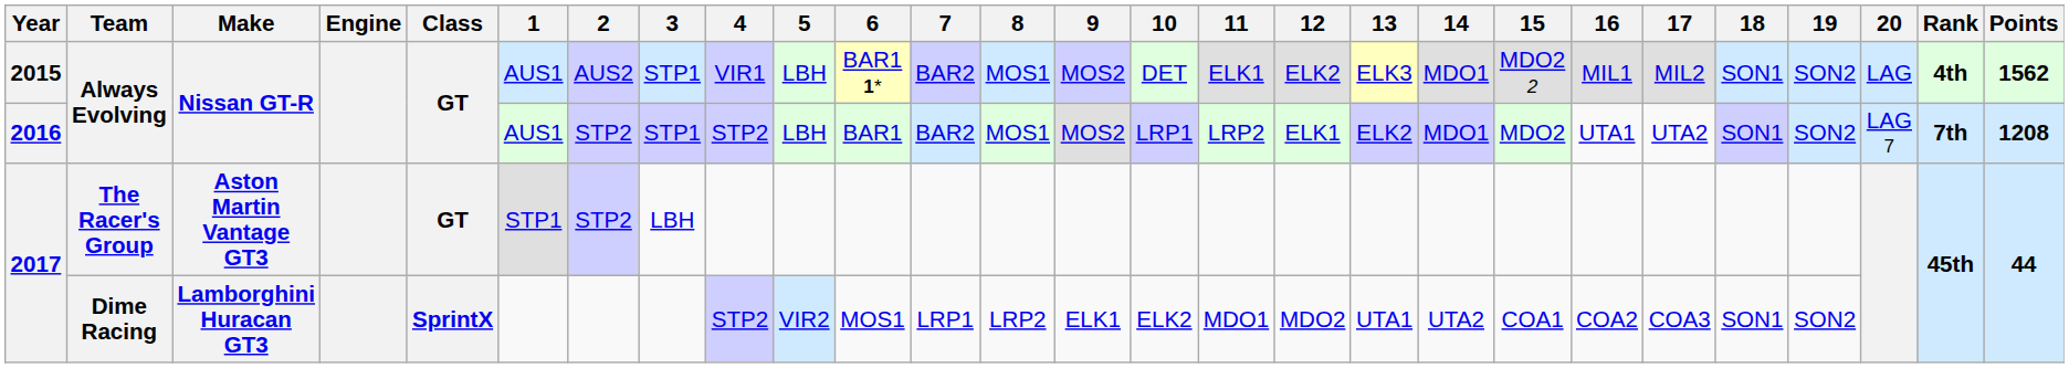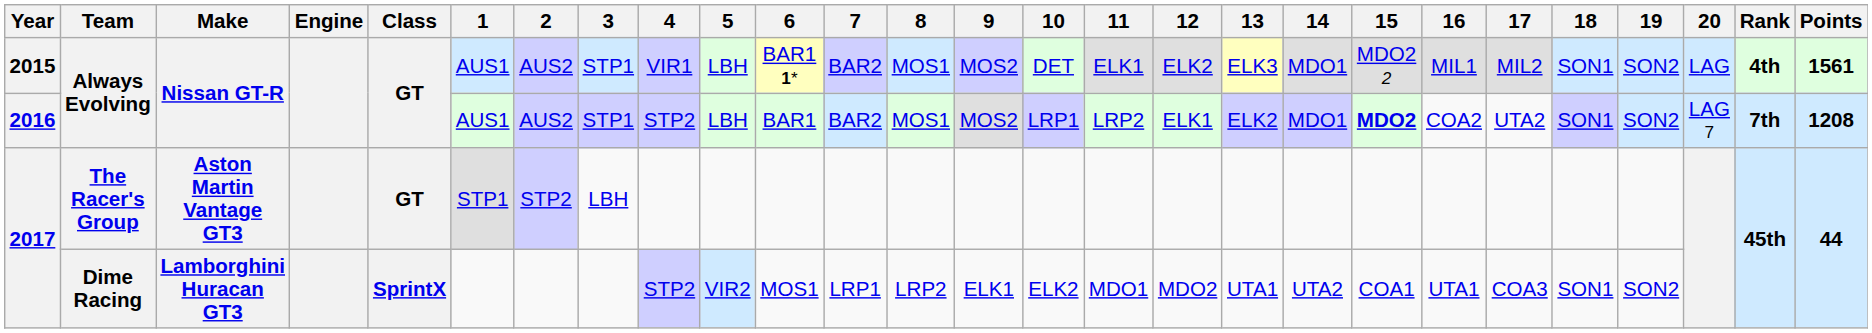2015 | Points: 1562 -> 1561
2016 | 2: STP2 -> AUS2
2016 | 15: normal -> bold
2016 | 16: UTA1 -> COA2
2017 / Dime Racing | 16: COA2 -> UTA1
